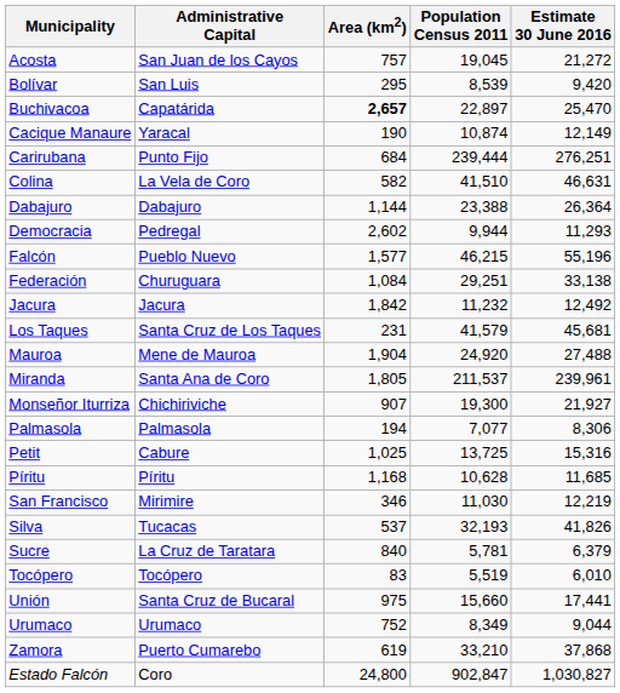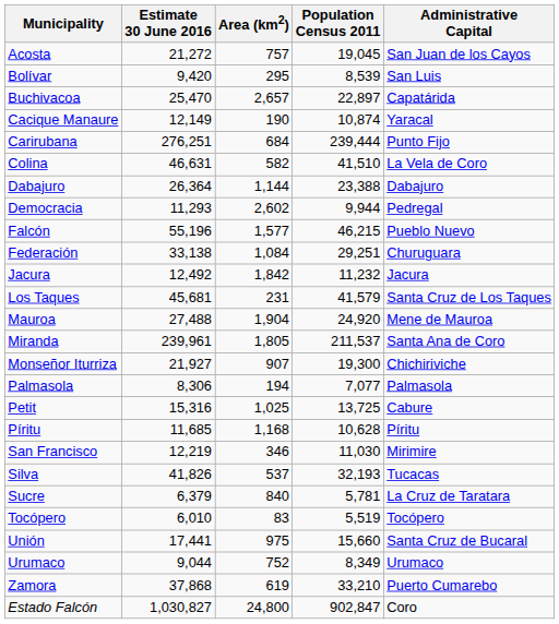columns swapped: Administrative Capital <-> Estimate 30 June 2016
Buchivacoa | Area (km2): bold -> normal
